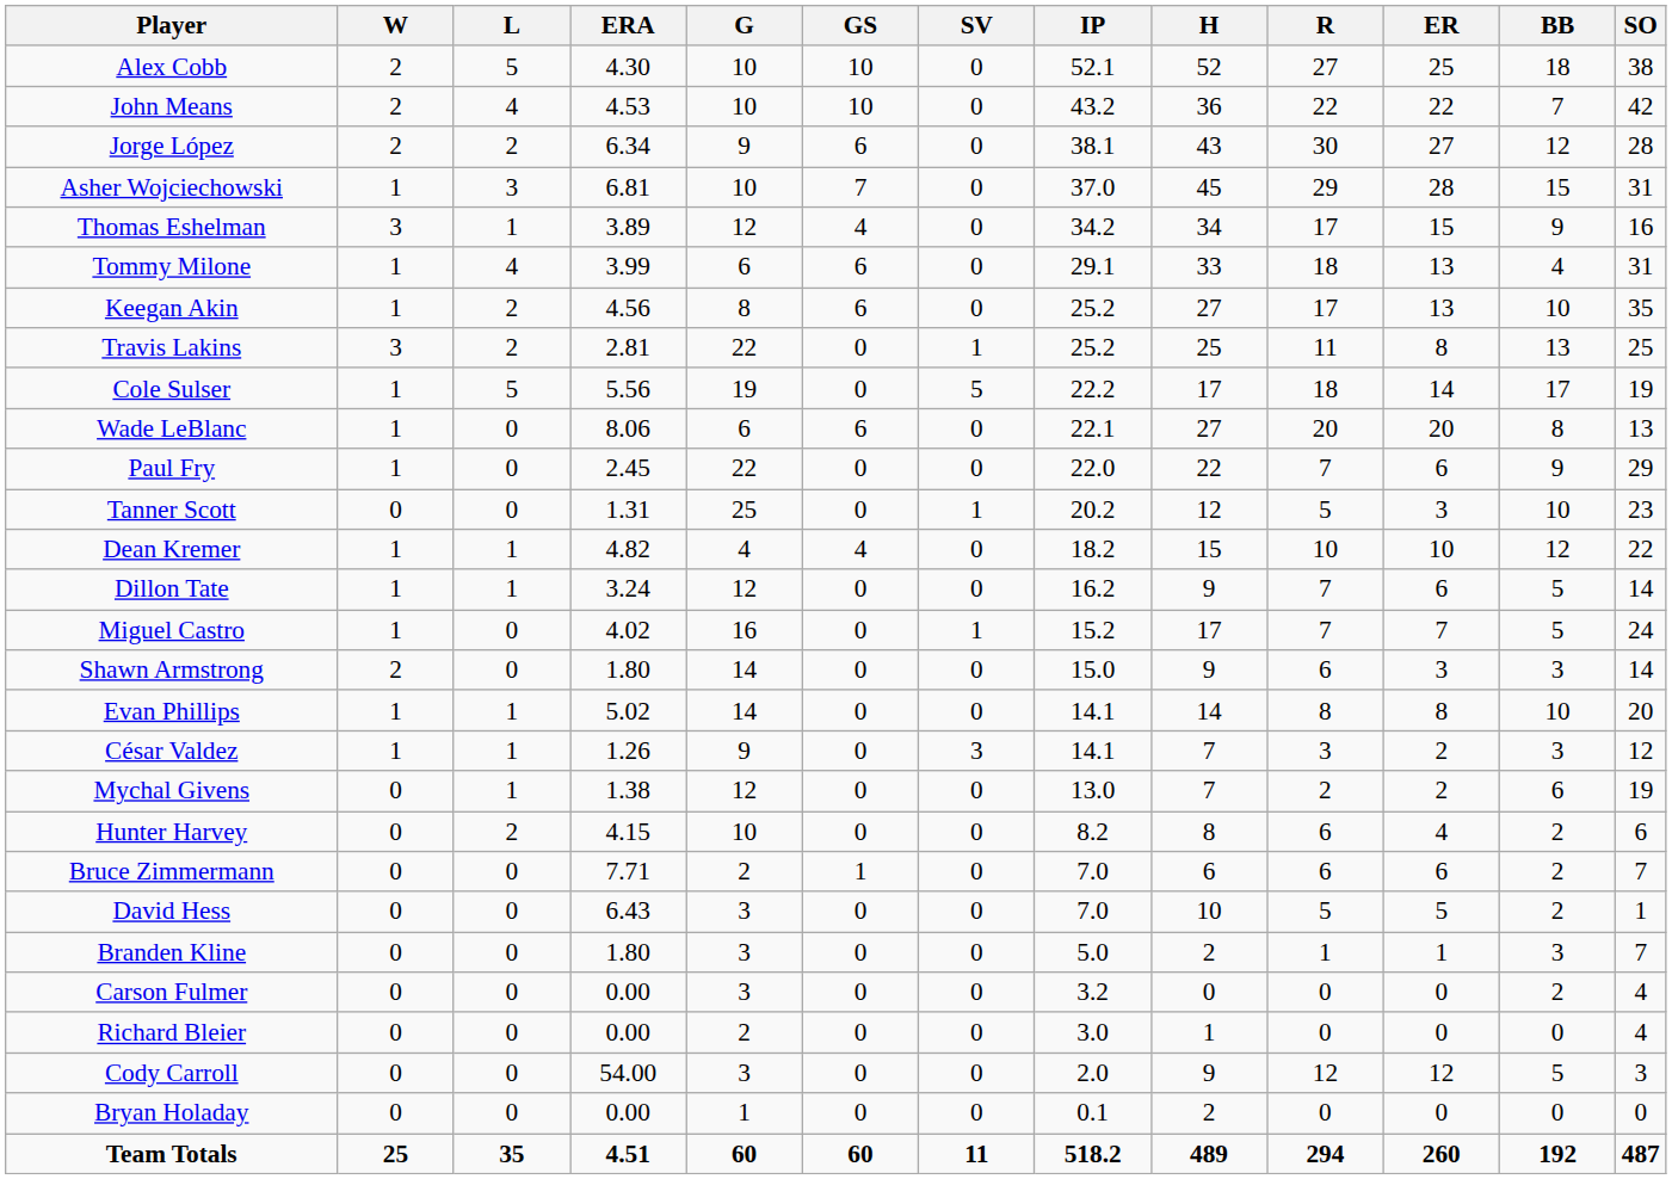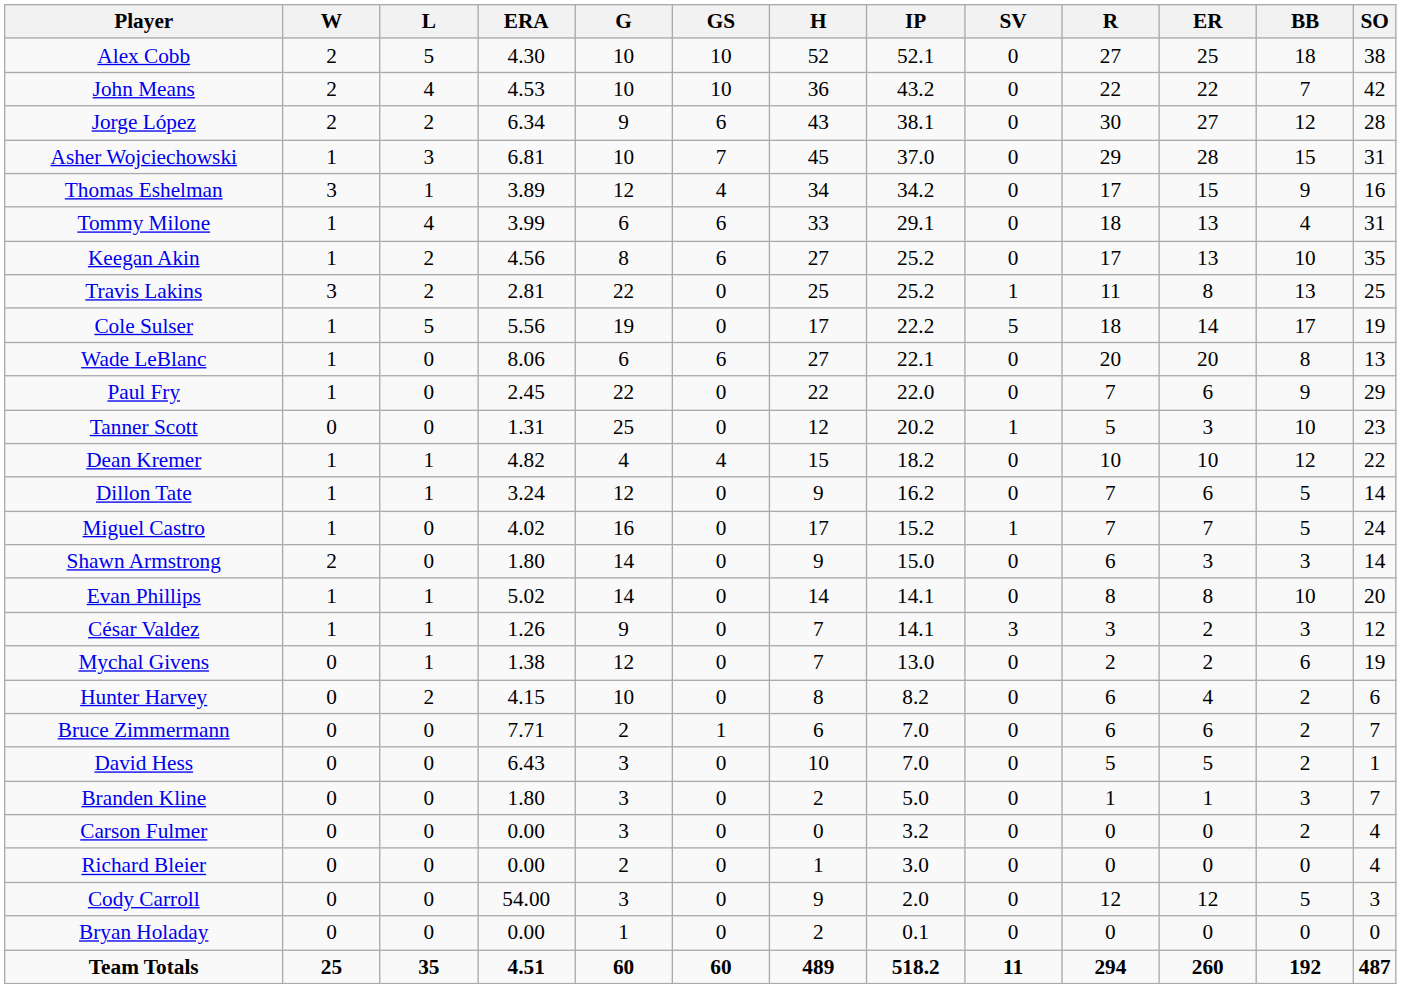columns swapped: SV <-> H
